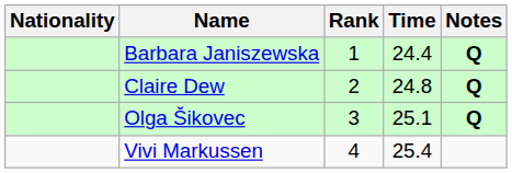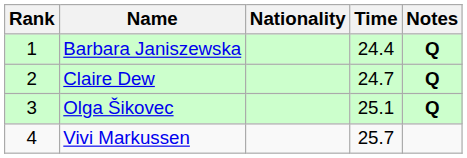columns swapped: Rank <-> Nationality
Claire Dew | Time: 24.8 -> 24.7
Vivi Markussen | Time: 25.4 -> 25.7
